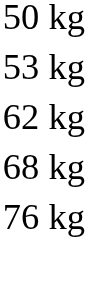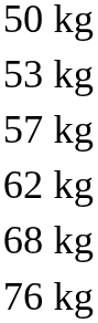+ row: 57 kg
